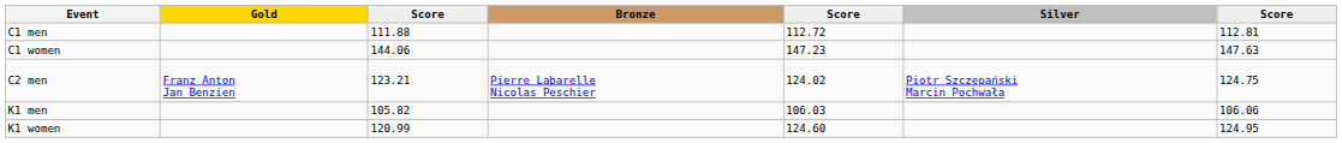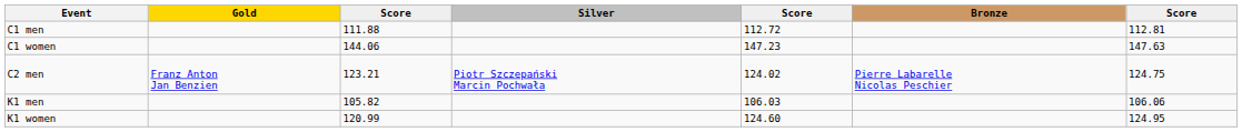columns swapped: Silver <-> Bronze
